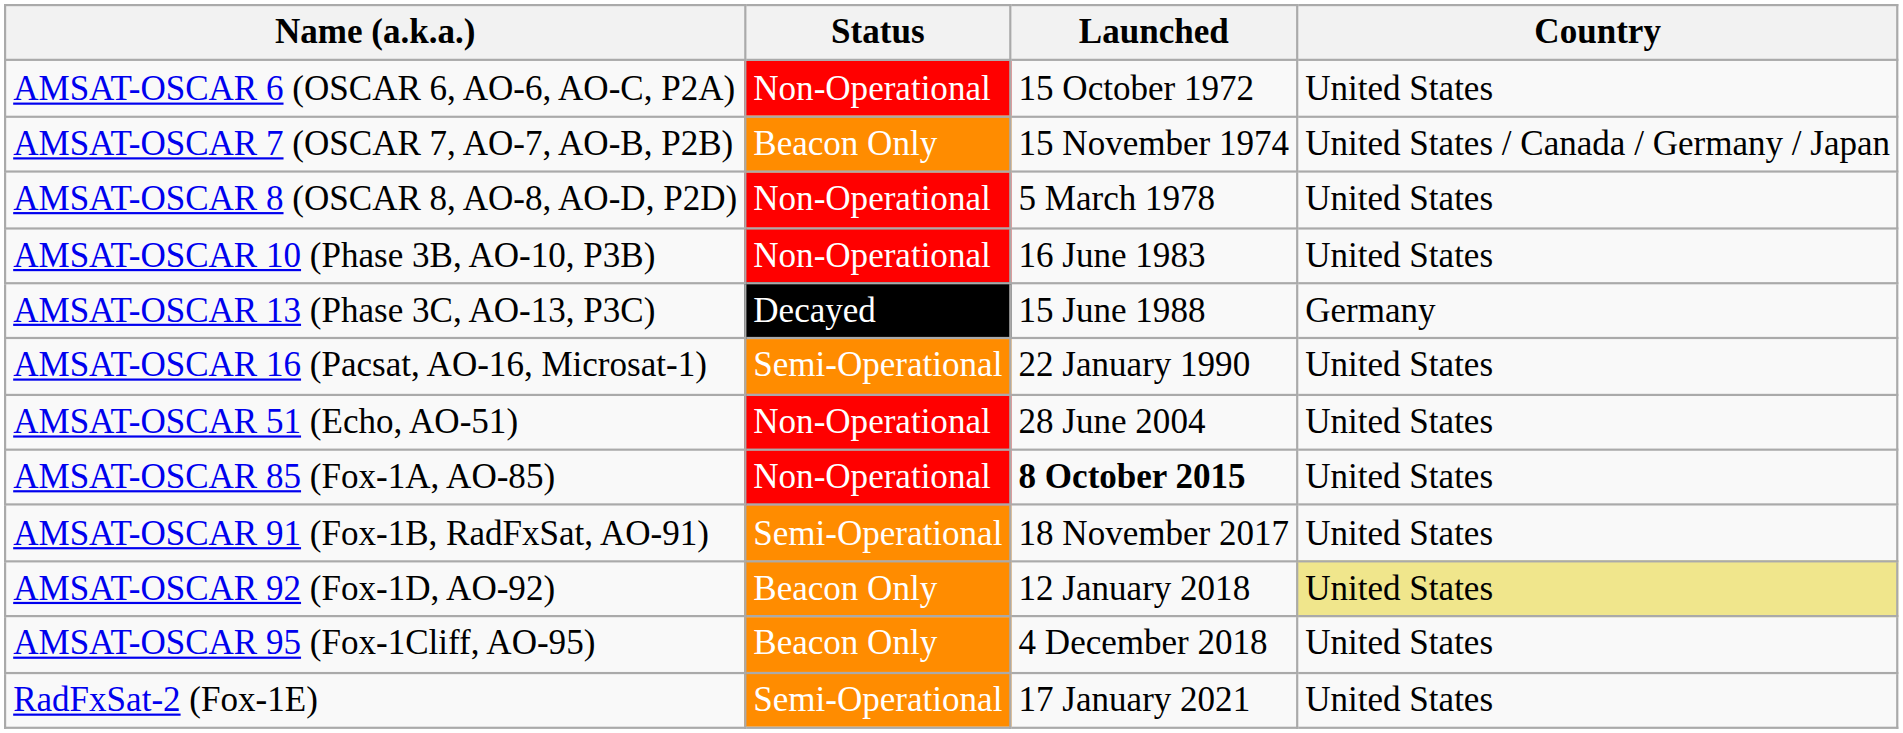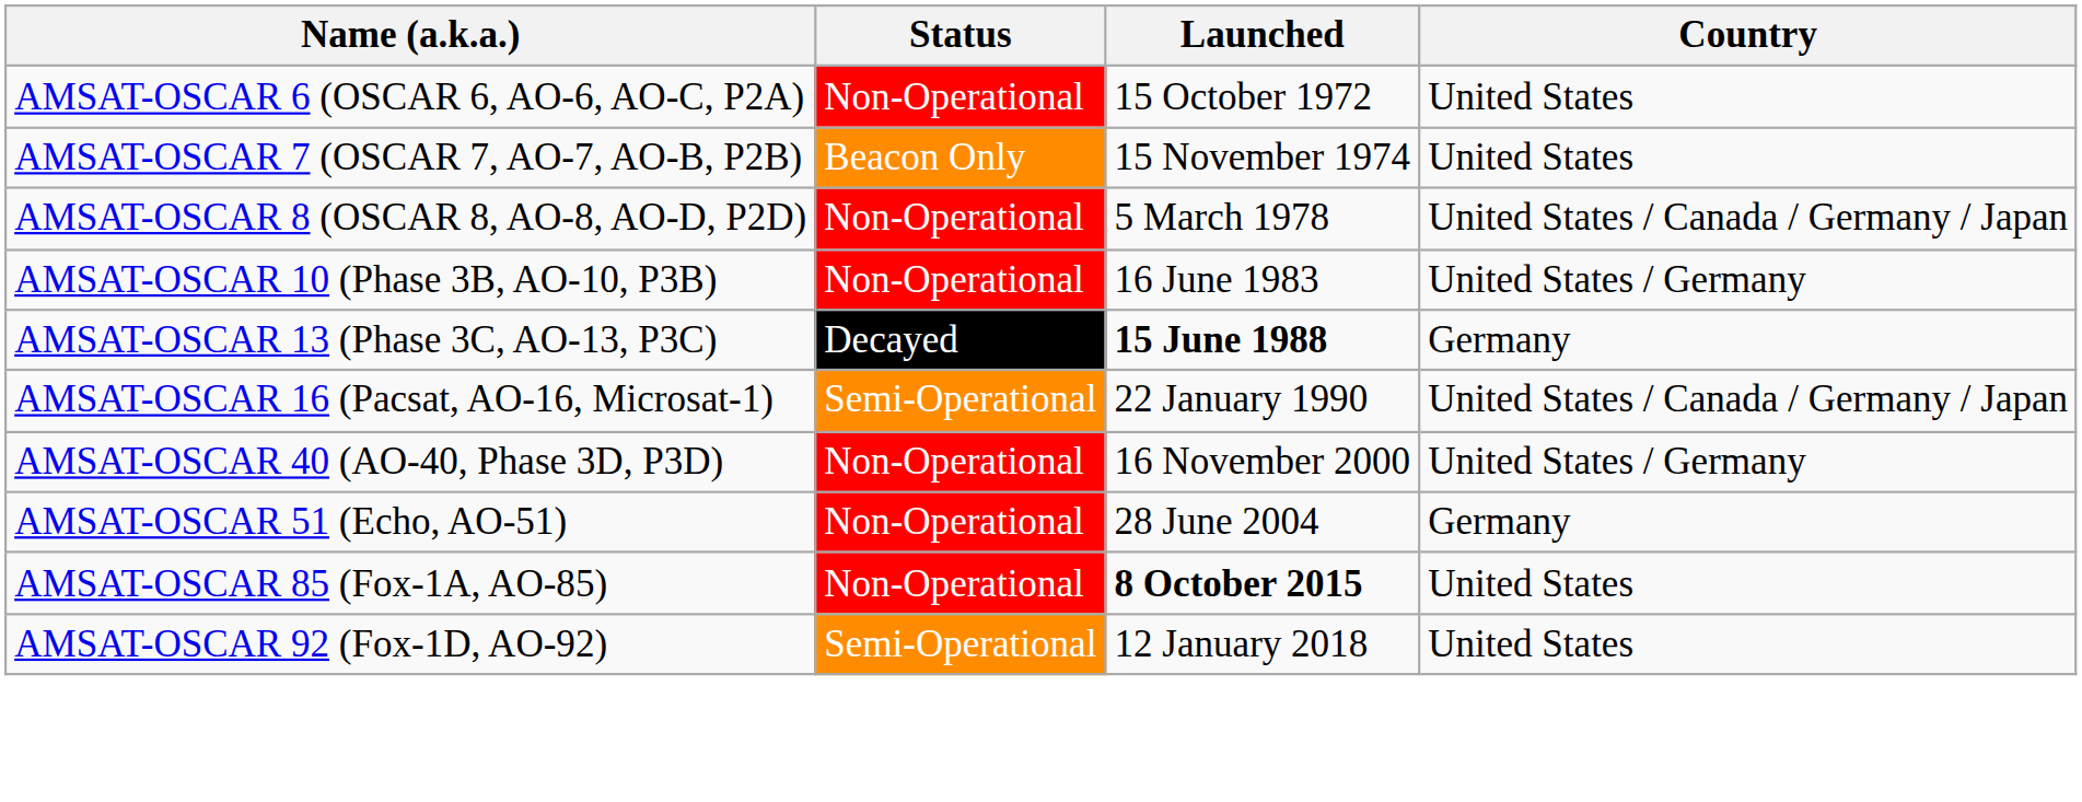AMSAT-OSCAR 7 (OSCAR 7, AO-7, AO-B, P2B) | Country: United States / Canada / Germany / Japan -> United States
AMSAT-OSCAR 8 (OSCAR 8, AO-8, AO-D, P2D) | Country: United States -> United States / Canada / Germany / Japan
AMSAT-OSCAR 10 (Phase 3B, AO-10, P3B) | Country: United States -> United States / Germany
AMSAT-OSCAR 13 (Phase 3C, AO-13, P3C) | Launched: normal -> bold
AMSAT-OSCAR 16 (Pacsat, AO-16, Microsat-1) | Country: United States -> United States / Canada / Germany / Japan
+ row: AMSAT-OSCAR 40 (AO-40, Phase 3D, P3D) | Non-Operational | 16 November 2000 | United States / Germany
AMSAT-OSCAR 51 (Echo, AO-51) | Country: United States -> Germany
- row: AMSAT-OSCAR 91 (Fox-1B, RadFxSat, AO-91) | Semi-Operational | 18 November 2017 | United States
AMSAT-OSCAR 92 (Fox-1D, AO-92) | Status: Beacon Only -> Semi-Operational
AMSAT-OSCAR 92 (Fox-1D, AO-92) | Country: khaki background -> no background
- row: AMSAT-OSCAR 95 (Fox-1Cliff, AO-95) | Beacon Only | 4 December 2018 | United States
- row: RadFxSat-2 (Fox-1E) | Semi-Operational | 17 January 2021 | United States
